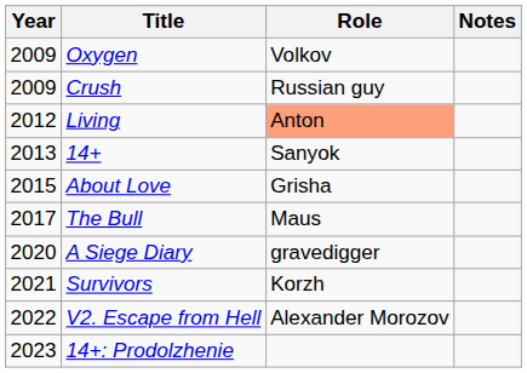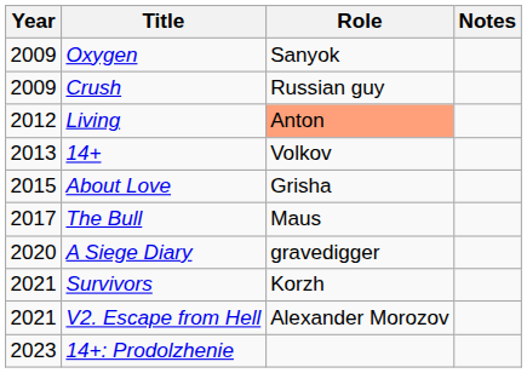Oxygen | Role: Volkov -> Sanyok
14+ | Role: Sanyok -> Volkov
V2. Escape from Hell | Year: 2022 -> 2021
